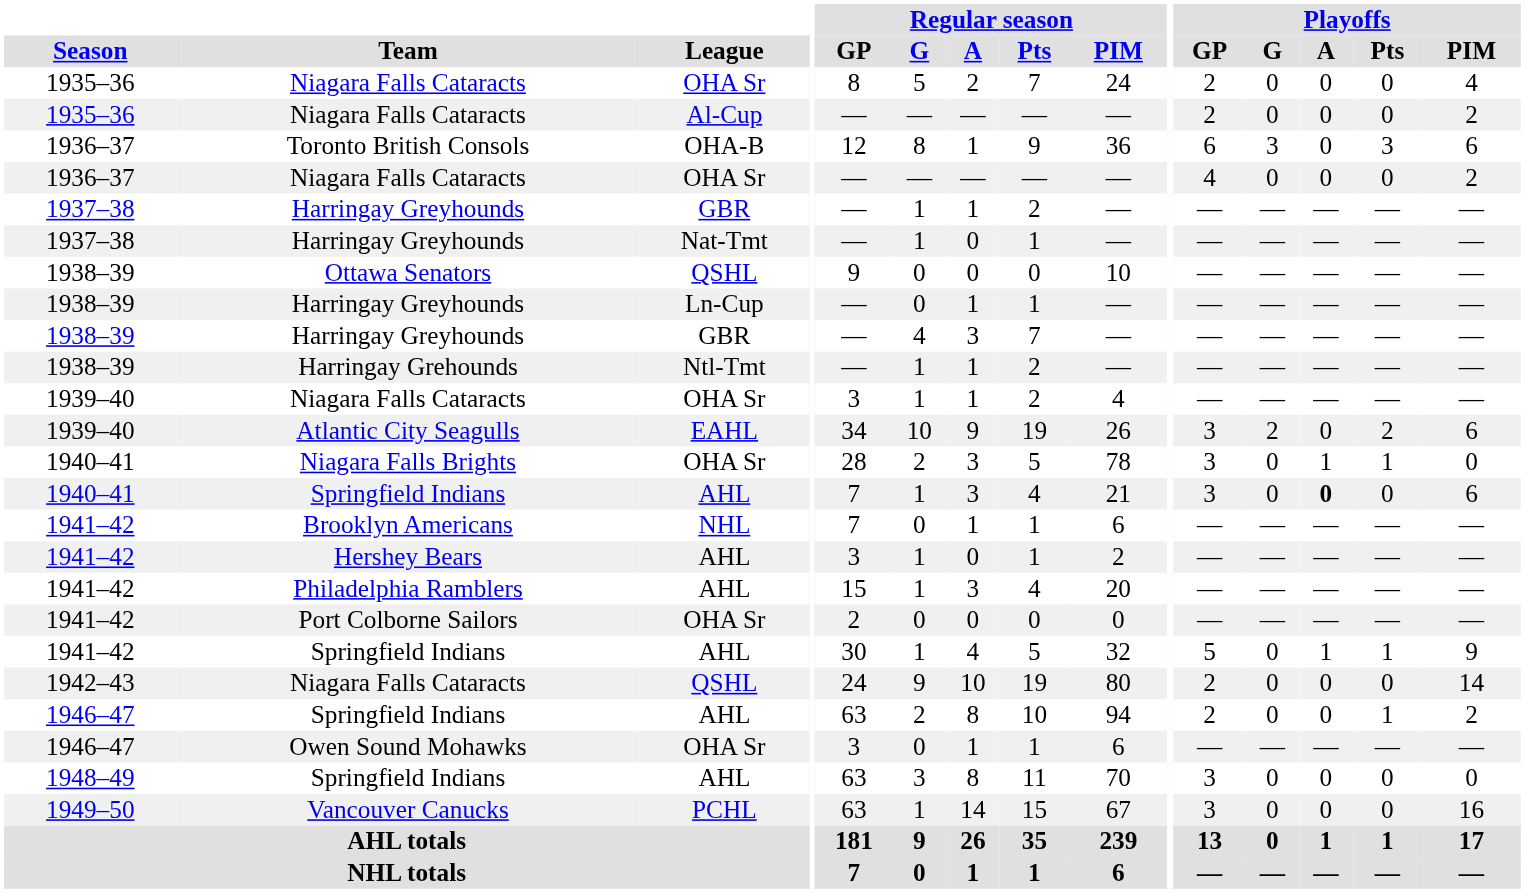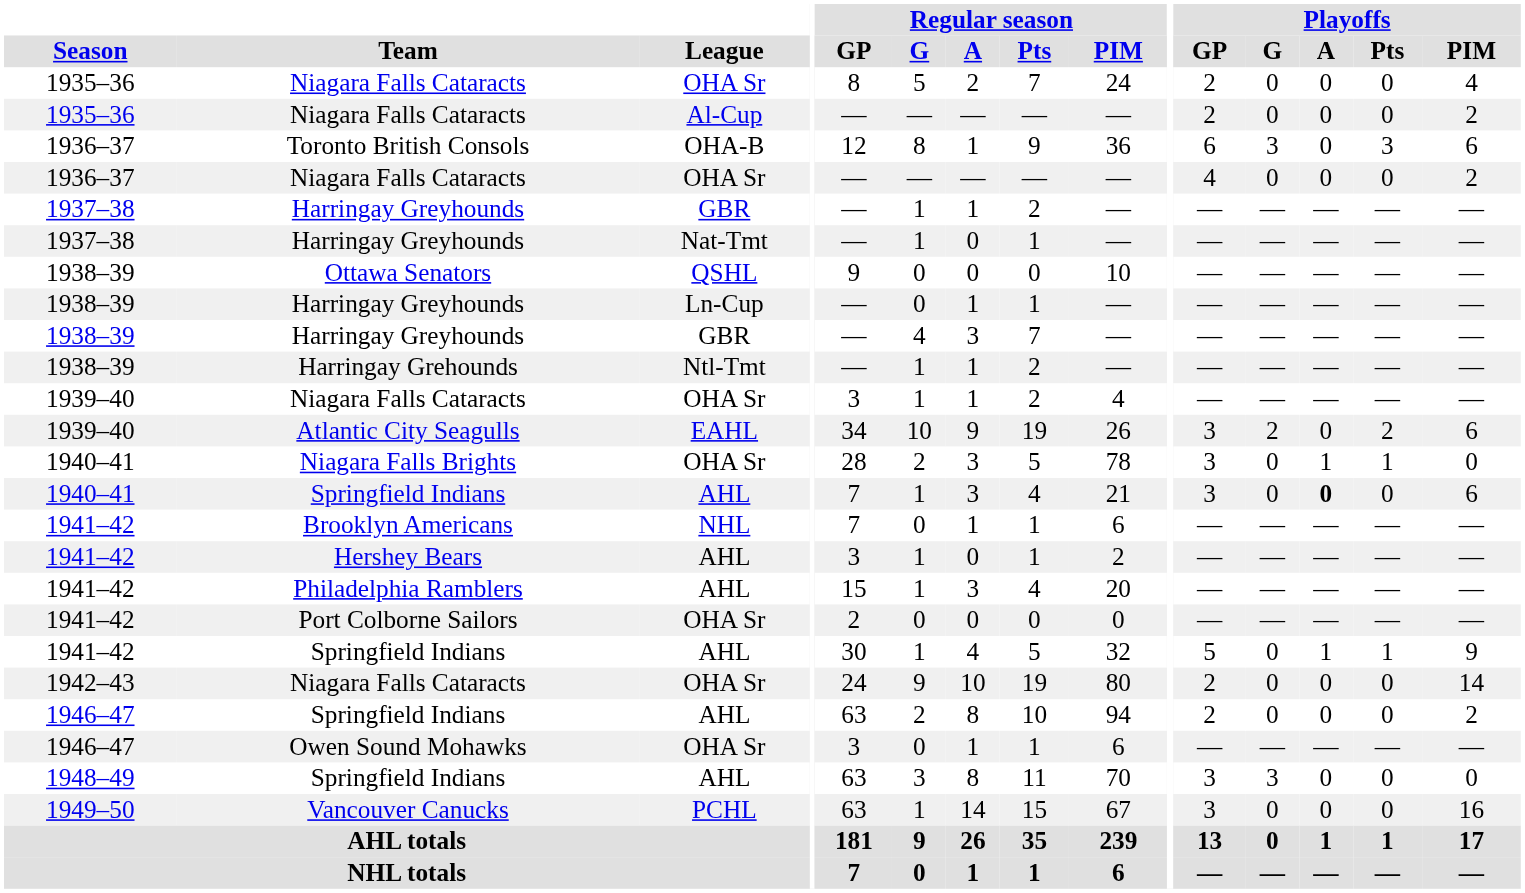1942–43 / Niagara Falls Cataracts | League: QSHL -> OHA Sr
1946–47 / Springfield Indians | Playoffs / Pts: 1 -> 0
1948–49 / Springfield Indians | Playoffs / G: 0 -> 3
